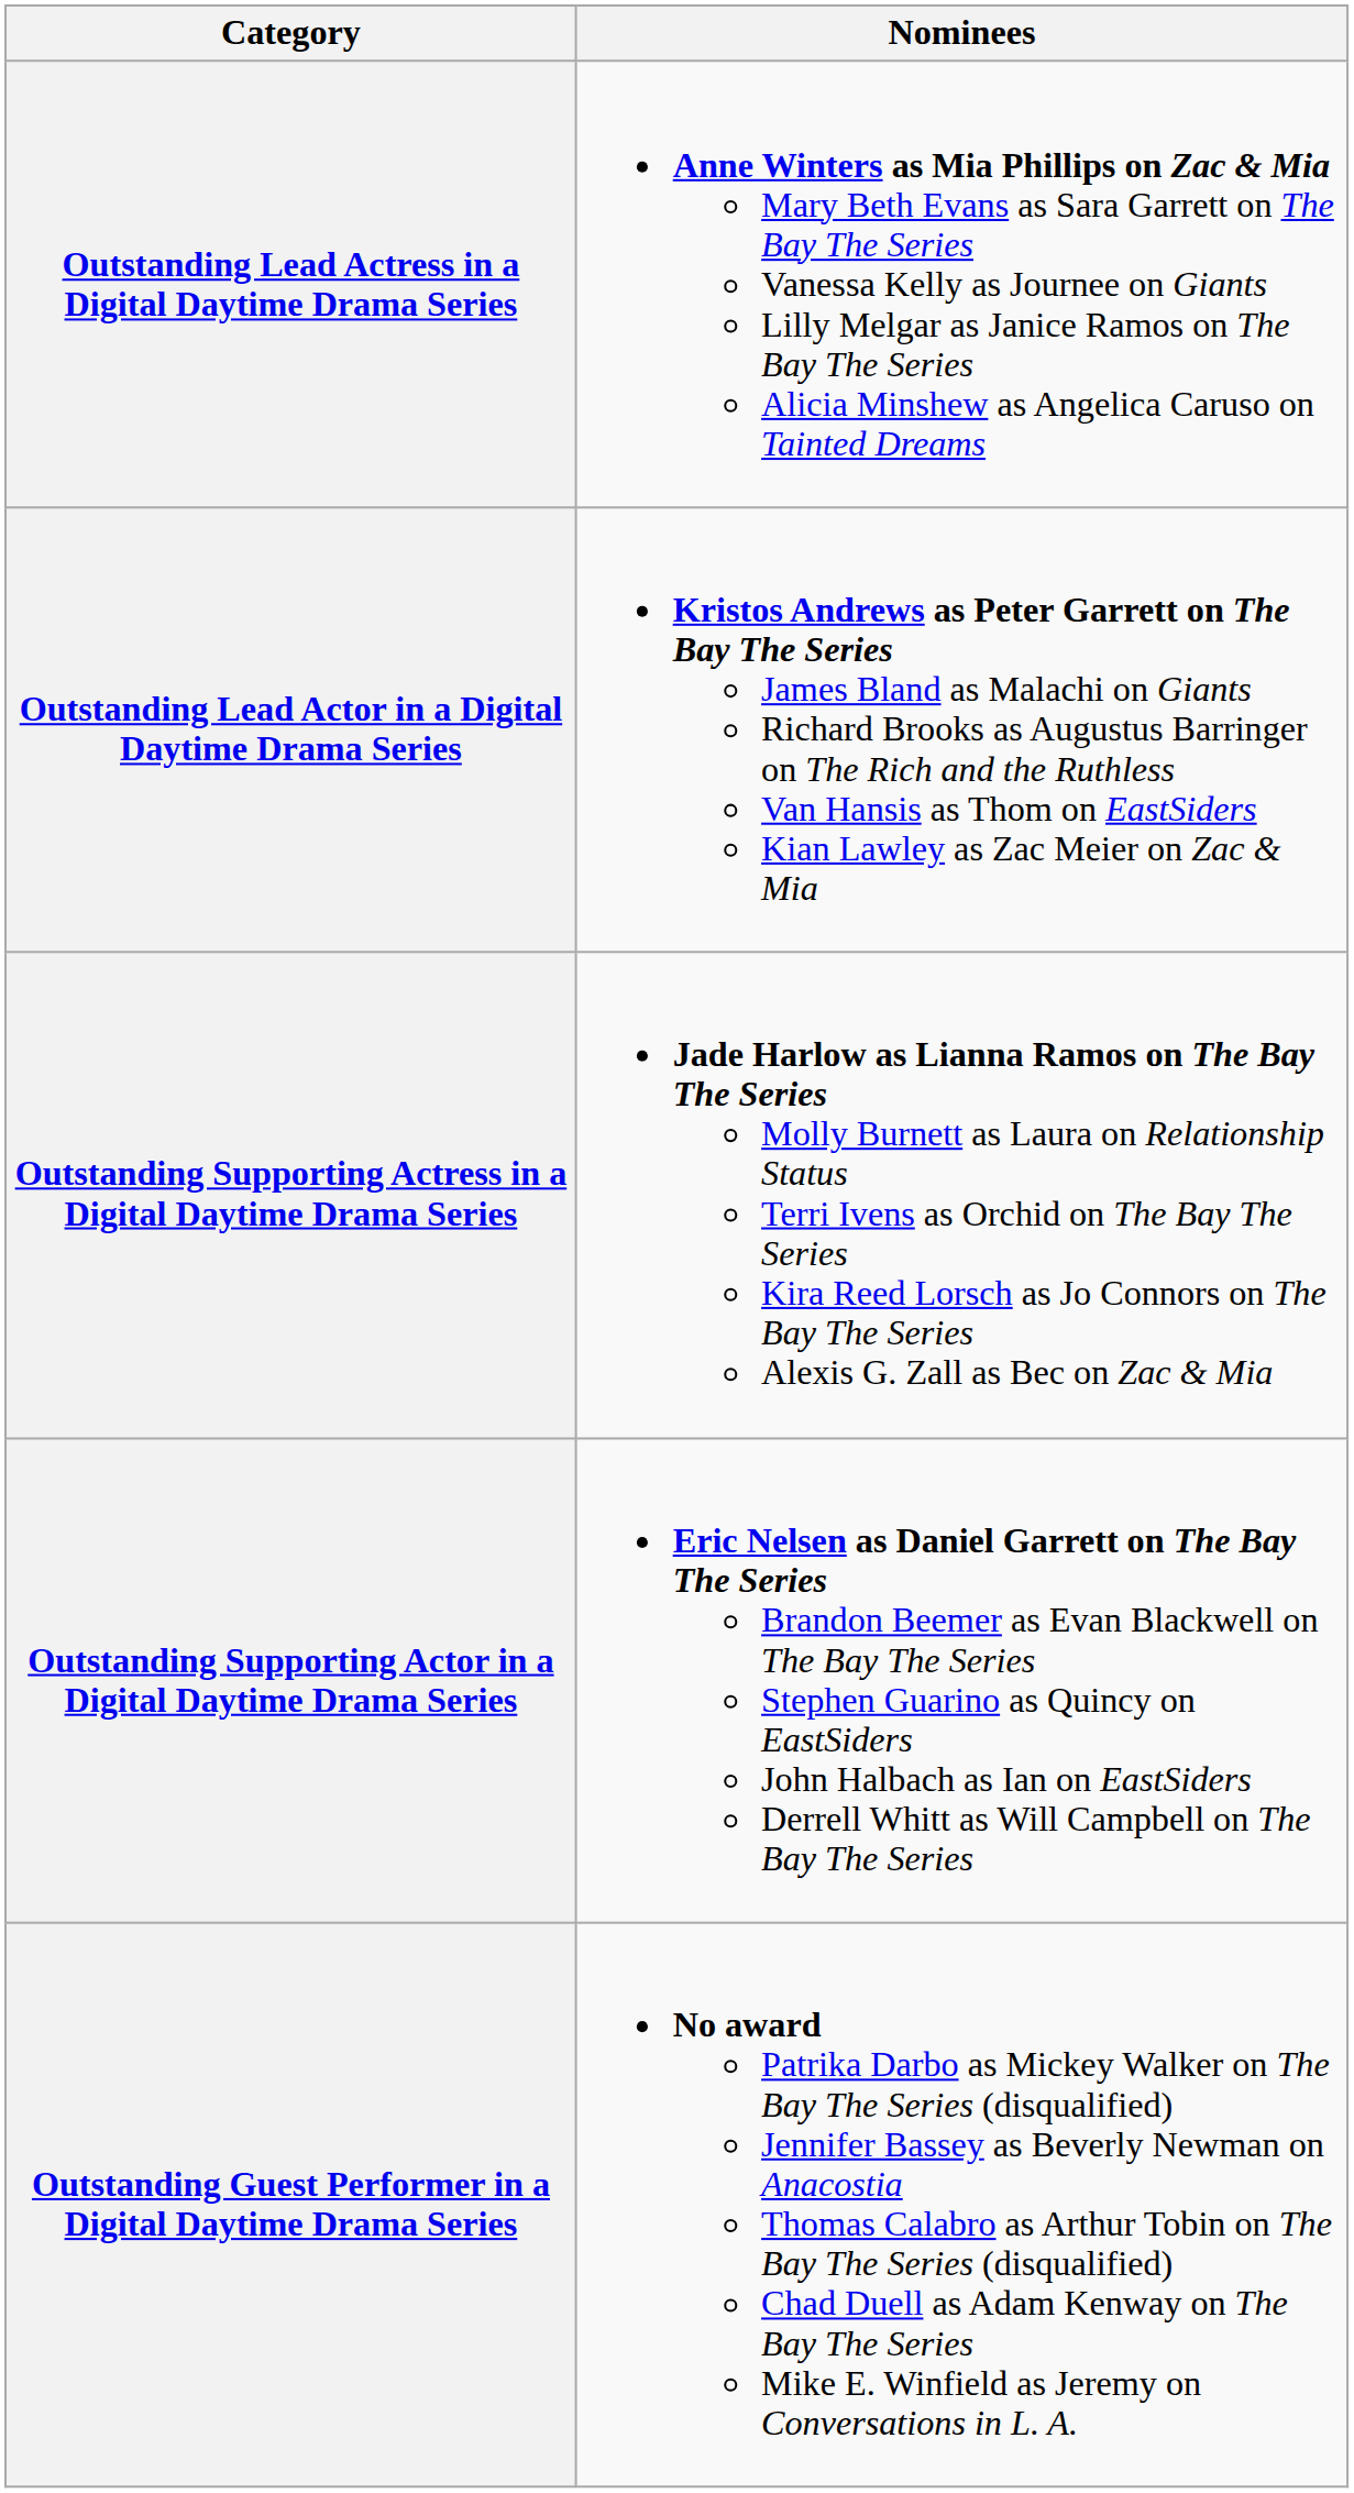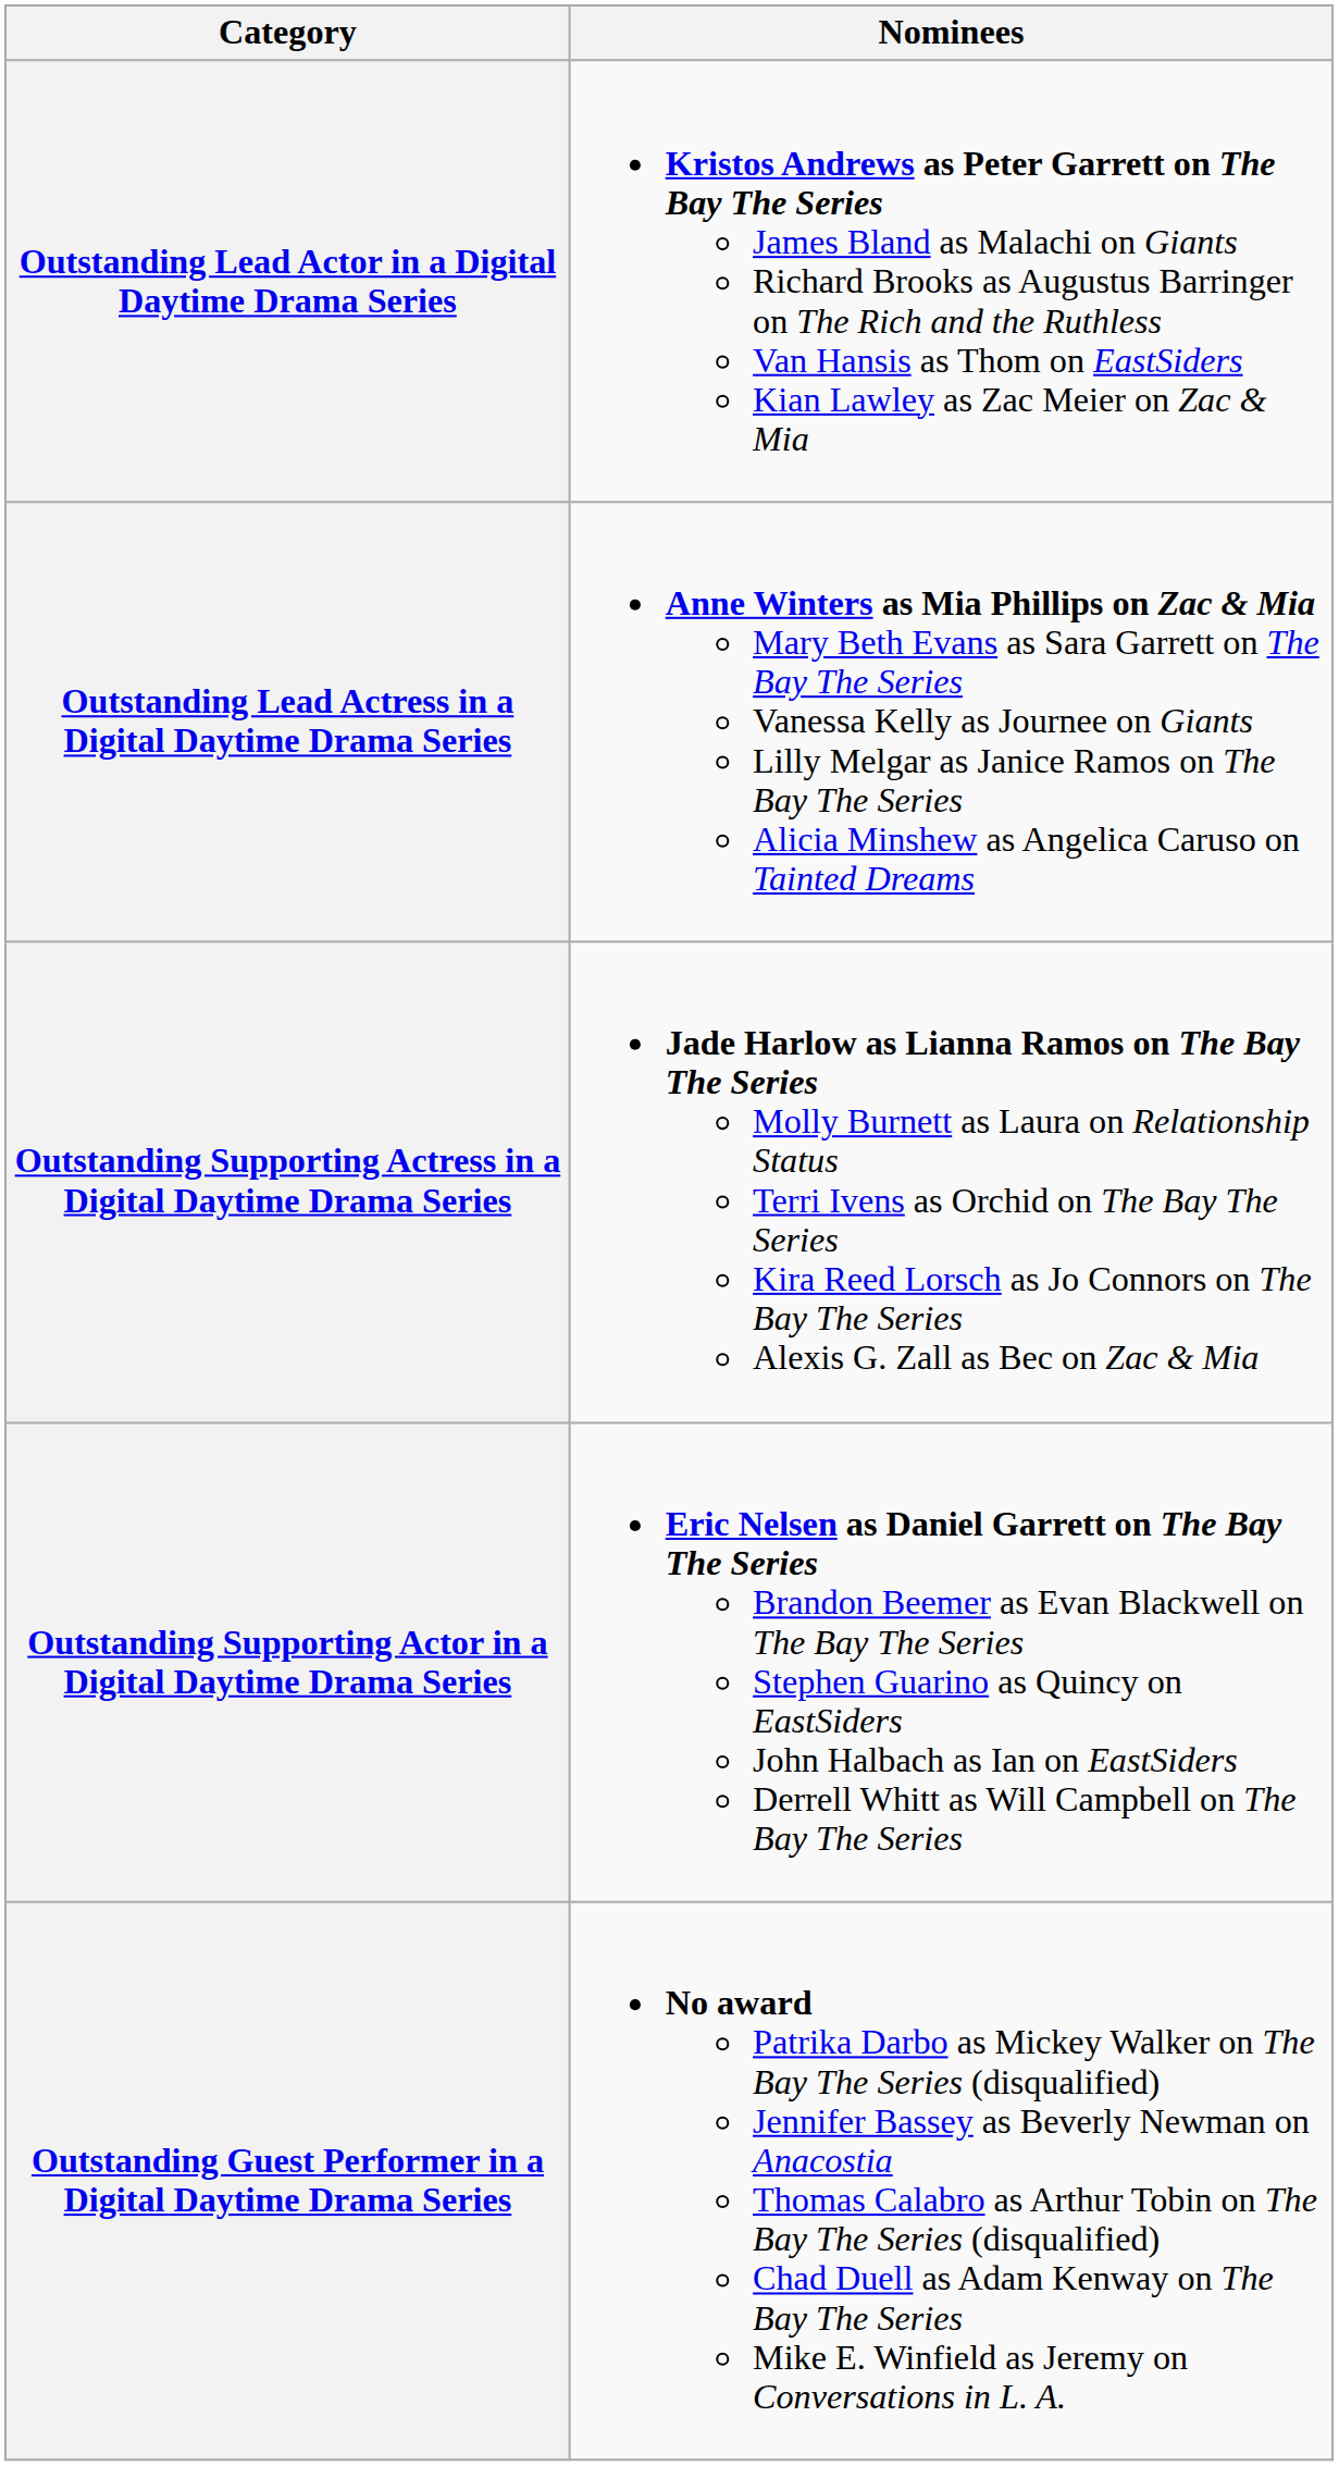rows swapped: Outstanding Lead Actress in a Digital Daytime Drama Series <-> Outstanding Lead Actor in a Digital Daytime Drama Series
